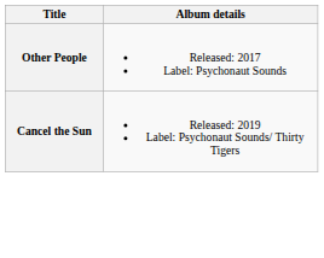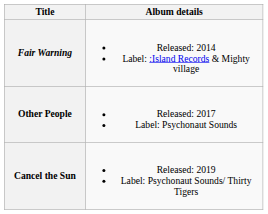+ row: Fair Warning | Released: 2014 Label: :Island Records & Mighty village
